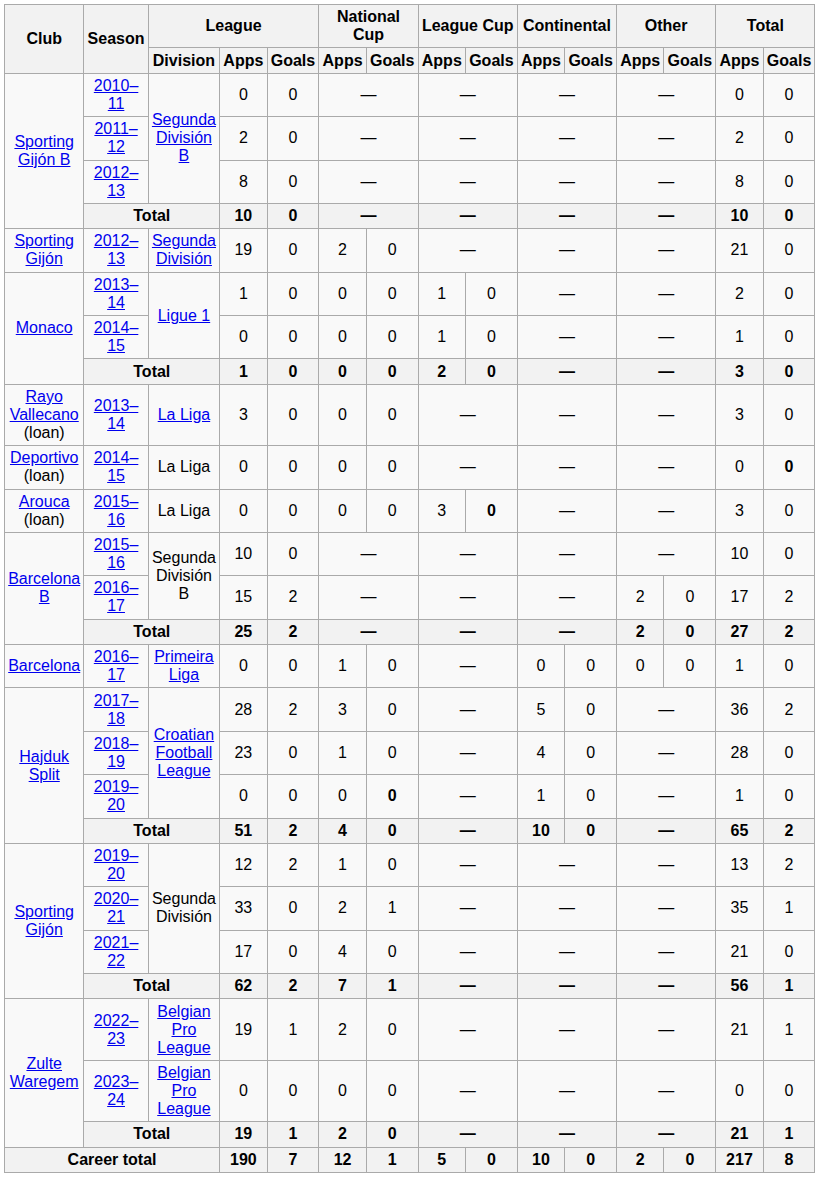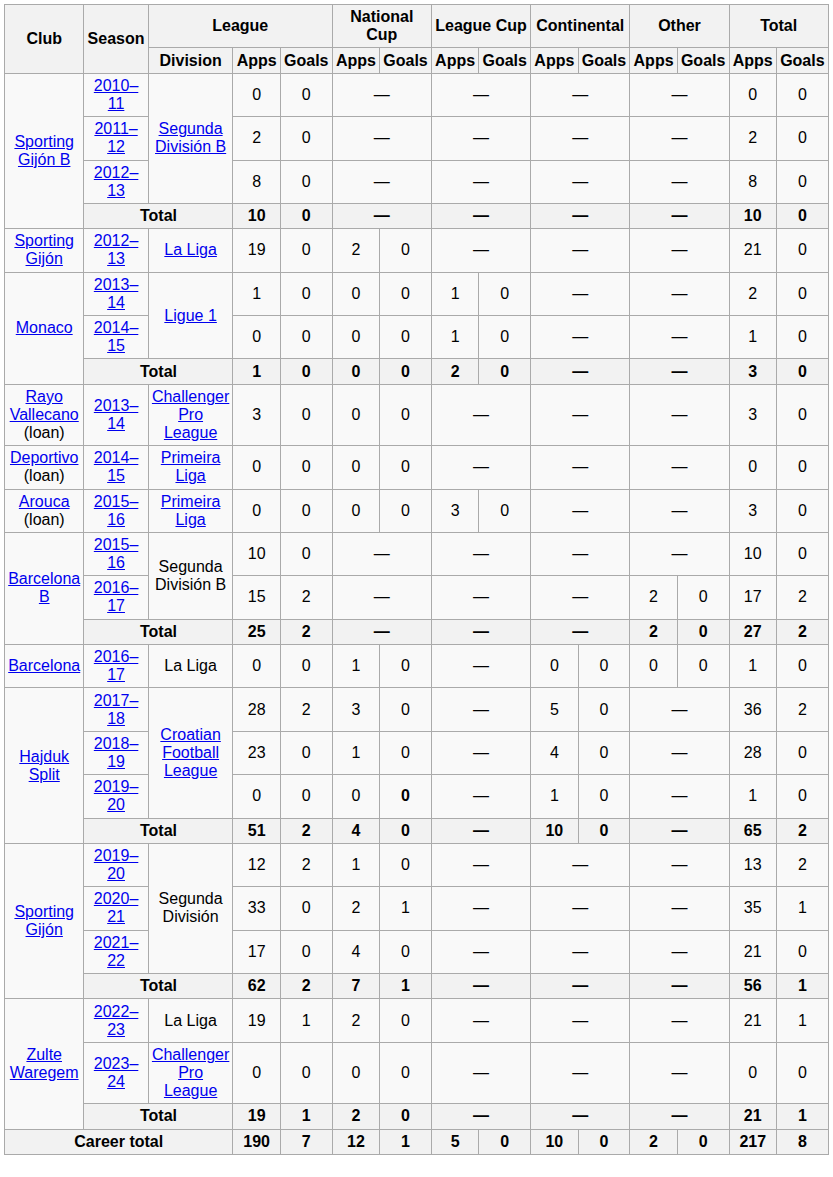Sporting Gijón / 2012–13 | League / Division: Segunda División -> La Liga
Rayo Vallecano (loan) / 2013–14 | League / Division: La Liga -> Challenger Pro League
Deportivo (loan) / 2014–15 | League / Division: La Liga -> Primeira Liga
Deportivo (loan) / 2014–15 | Total / Goals: bold -> normal
Arouca (loan) / 2015–16 | League / Division: La Liga -> Primeira Liga
Arouca (loan) / 2015–16 | League Cup / Goals: bold -> normal
Barcelona / 2016–17 | League / Division: Primeira Liga -> La Liga
2022–23 | League / Division: Belgian Pro League -> La Liga
2023–24 | League / Division: Belgian Pro League -> Challenger Pro League
